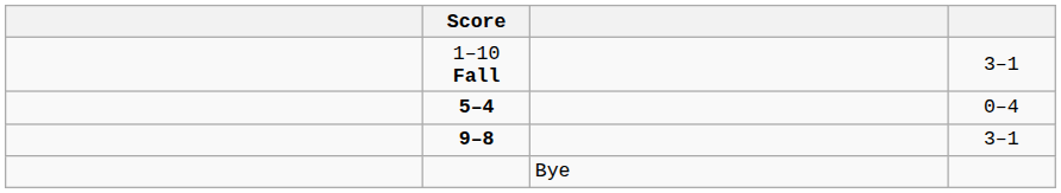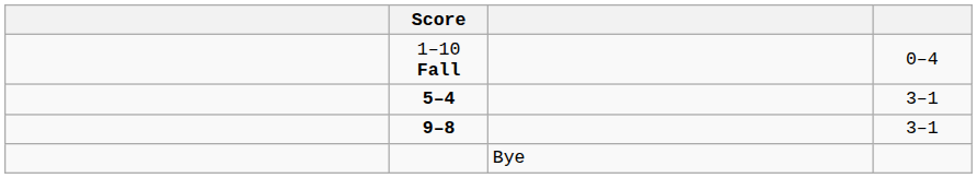1–10 Fall | column 4: 3–1 -> 0–4
5–4 | column 4: 0–4 -> 3–1
